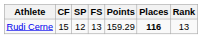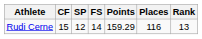Rudi Cerne | FS: 13 -> 14
Rudi Cerne | Places: bold -> normal
